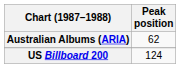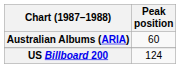Australian Albums (ARIA) | Peak position: 62 -> 60
